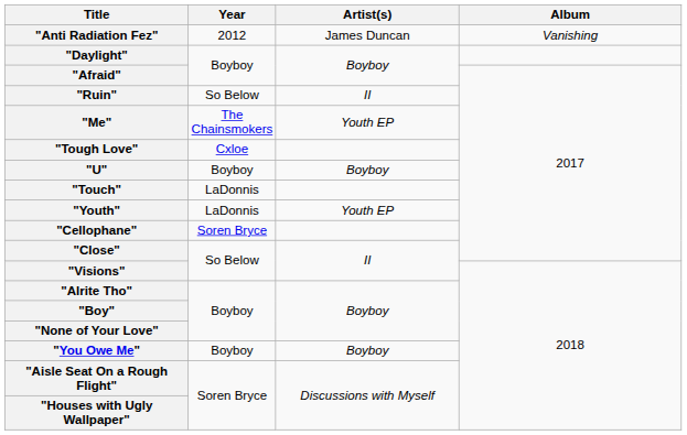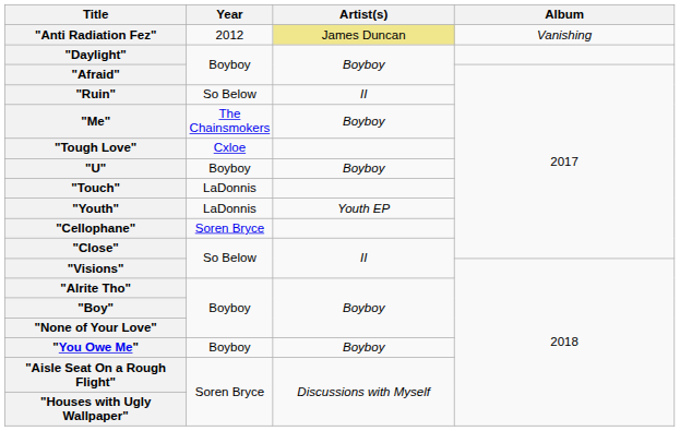"Anti Radiation Fez" | Artist(s): no background -> khaki background
"Me" | Artist(s): Youth EP -> Boyboy
